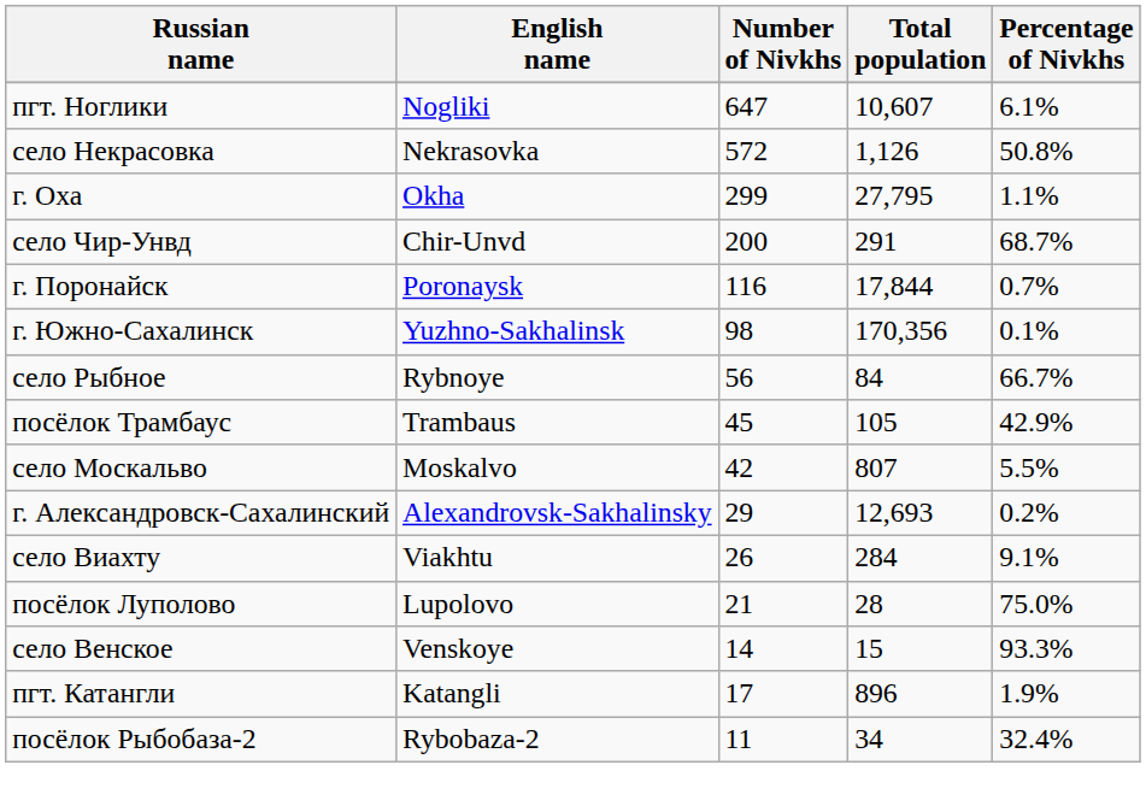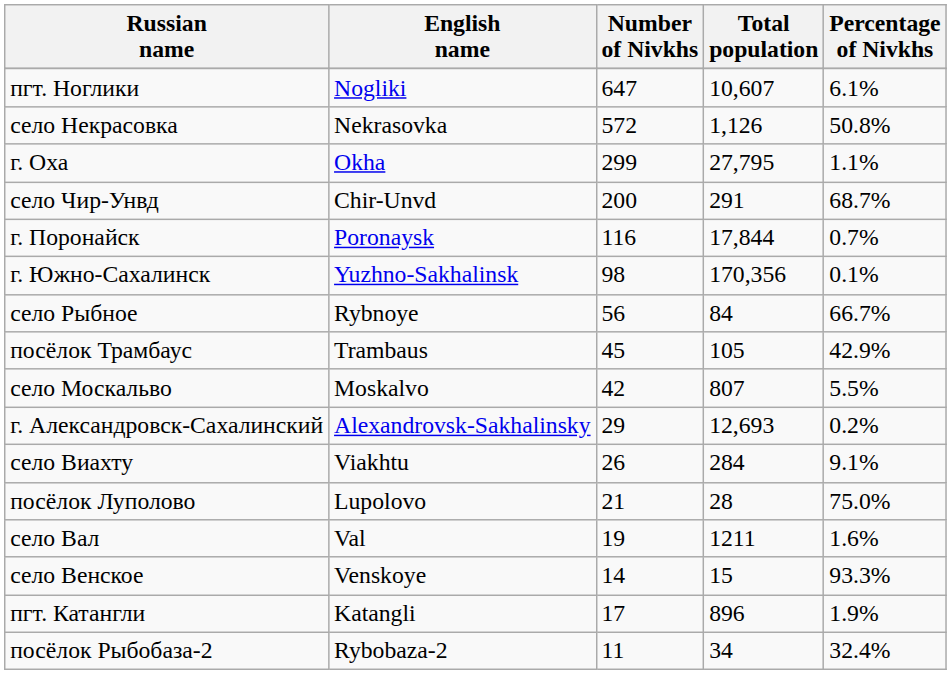+ row: село Вал | Val | 19 | 1211 | 1.6%
